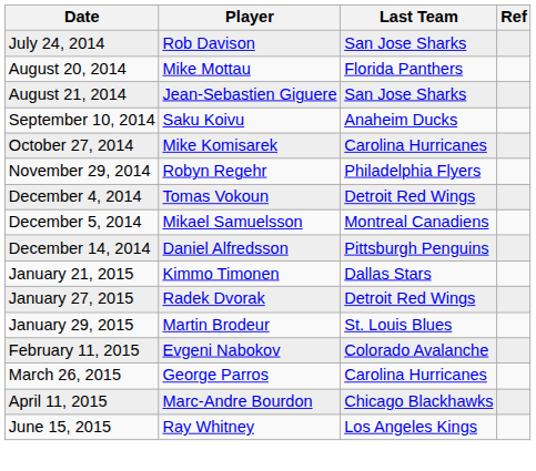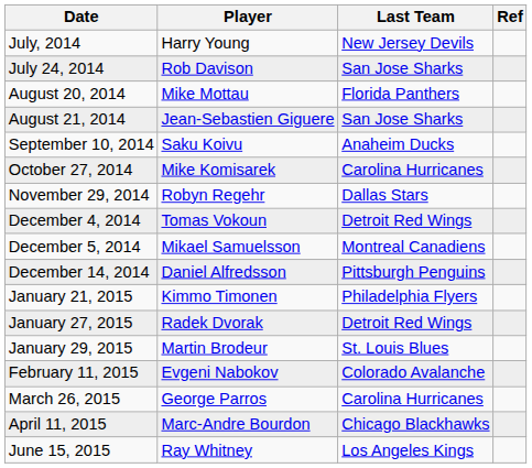+ row: July, 2014 | Harry Young | New Jersey Devils
November 29, 2014 | Last Team: Philadelphia Flyers -> Dallas Stars
January 21, 2015 | Last Team: Dallas Stars -> Philadelphia Flyers
